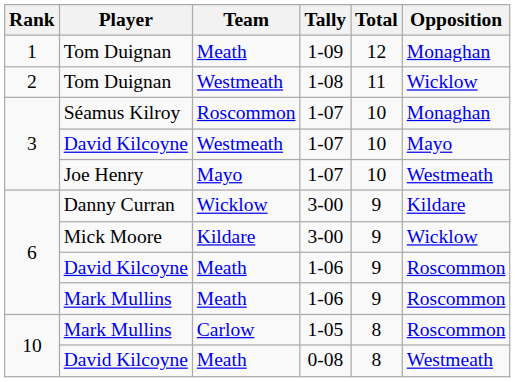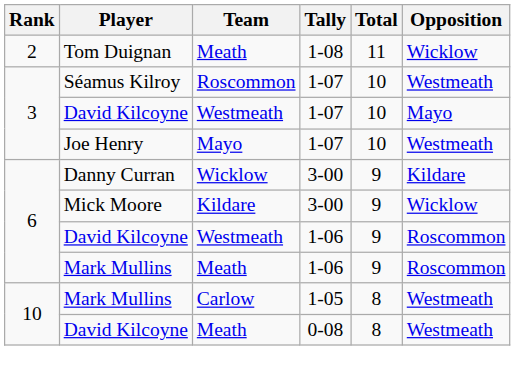- row: 1 | Tom Duignan | Meath | 1-09 | 12 | Monaghan
Tom Duignan / 1-08 | Team: Westmeath -> Meath
Séamus Kilroy | Opposition: Monaghan -> Westmeath
David Kilcoyne / 1-06 | Team: Meath -> Westmeath
Mark Mullins / 1-05 | Opposition: Roscommon -> Westmeath
